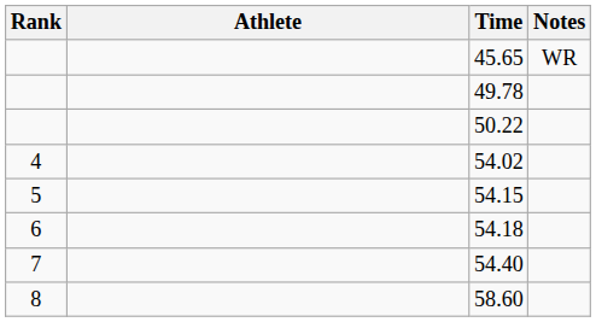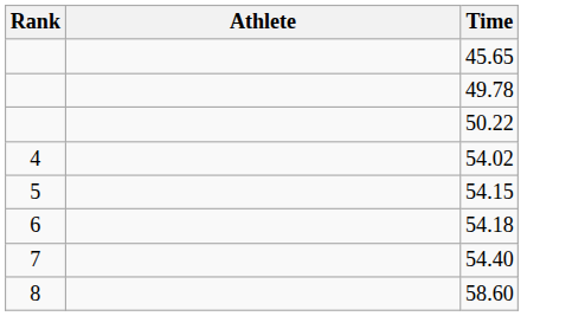- column: Notes | WR
